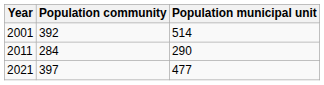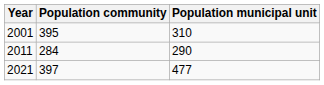2001 | Population community: 392 -> 395
2001 | Population municipal unit: 514 -> 310
